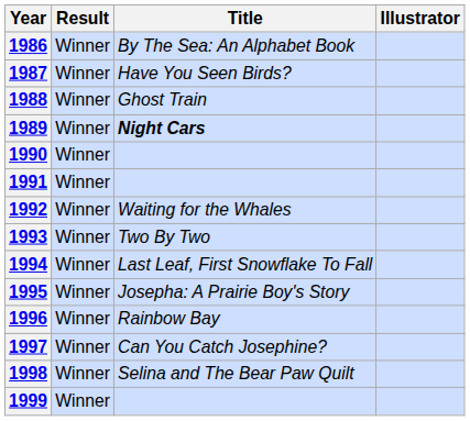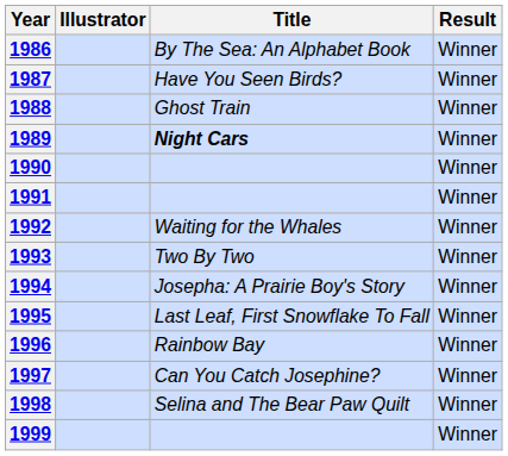columns swapped: Illustrator <-> Result
1994 | Title: Last Leaf, First Snowflake To Fall -> Josepha: A Prairie Boy's Story
1995 | Title: Josepha: A Prairie Boy's Story -> Last Leaf, First Snowflake To Fall
